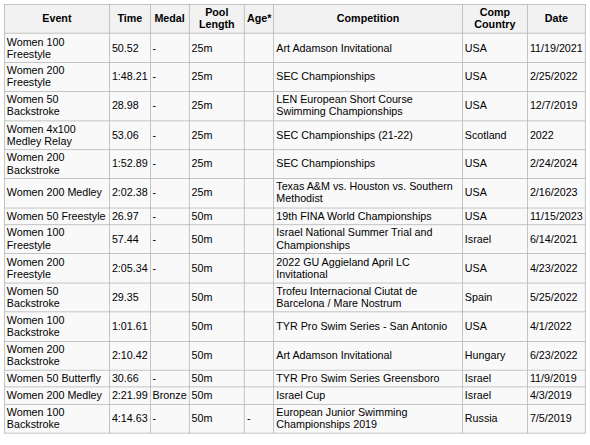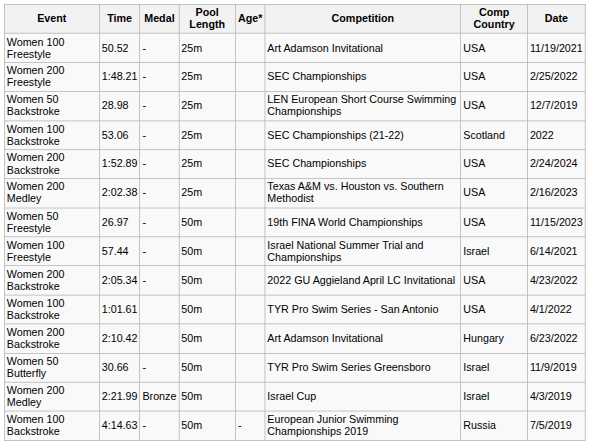53.06 | Event: Women 4x100 Medley Relay -> Women 100 Backstroke
2:05.34 | Event: Women 200 Freestyle -> Women 200 Backstroke
- row: Women 50 Backstroke | 29.35 | 50m | Trofeu Internacional Ciutat de Barcelona / Mare Nostrum | Spain | 5/25/2022
